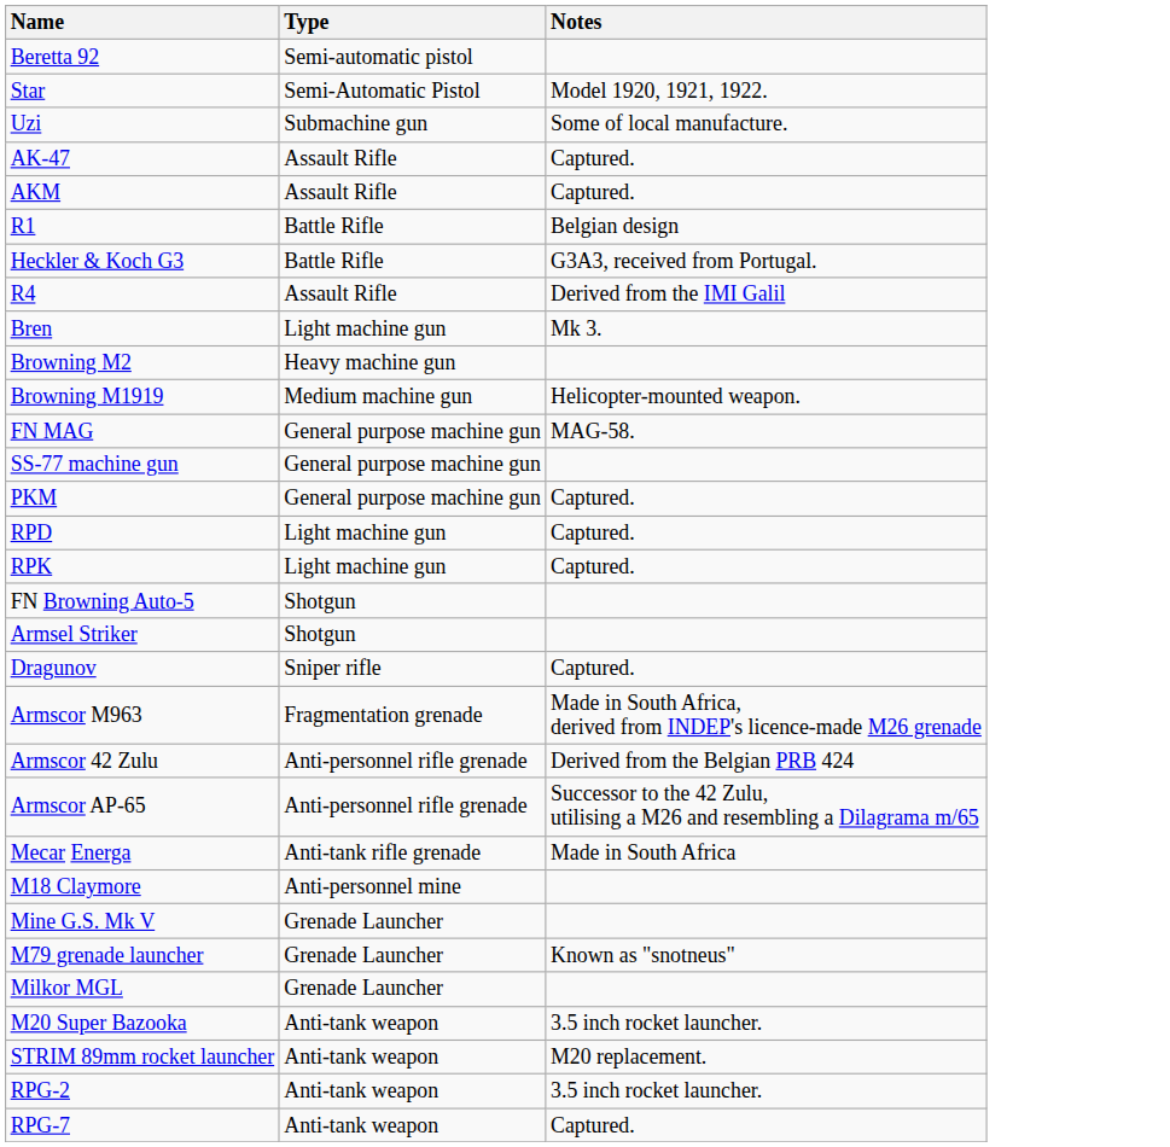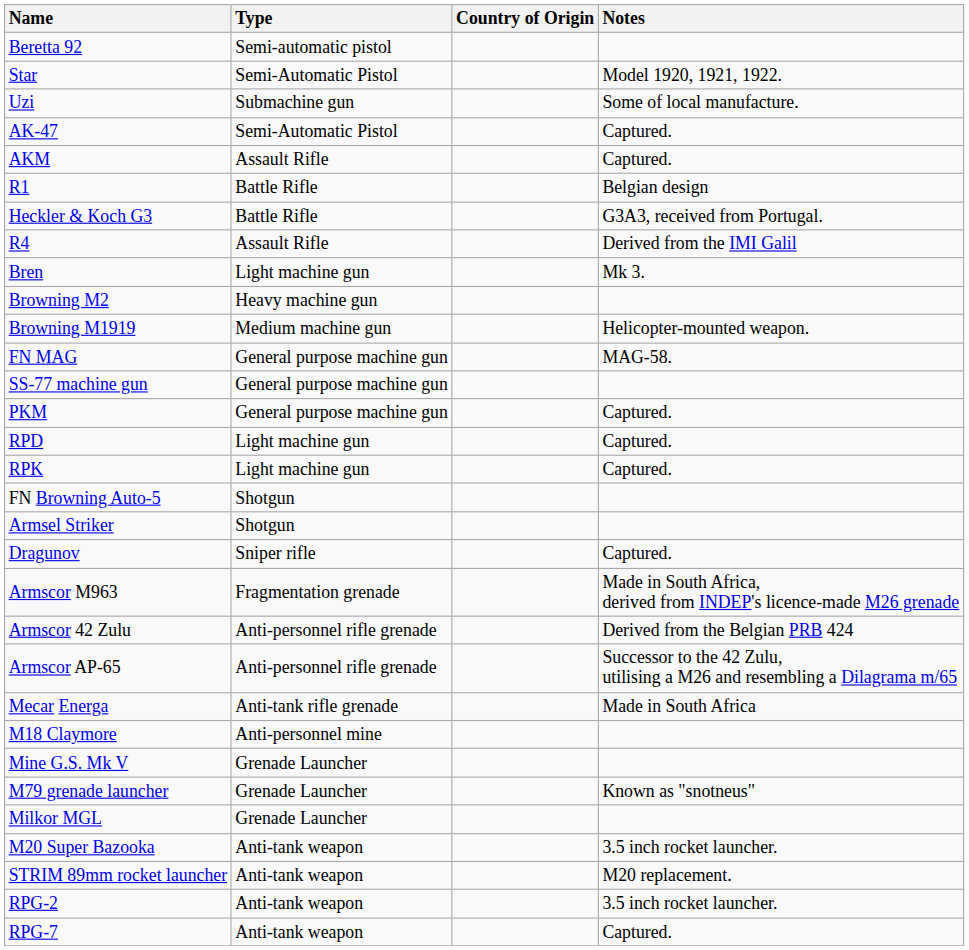+ column: Country of Origin
AK-47 | Type: Assault Rifle -> Semi-Automatic Pistol
